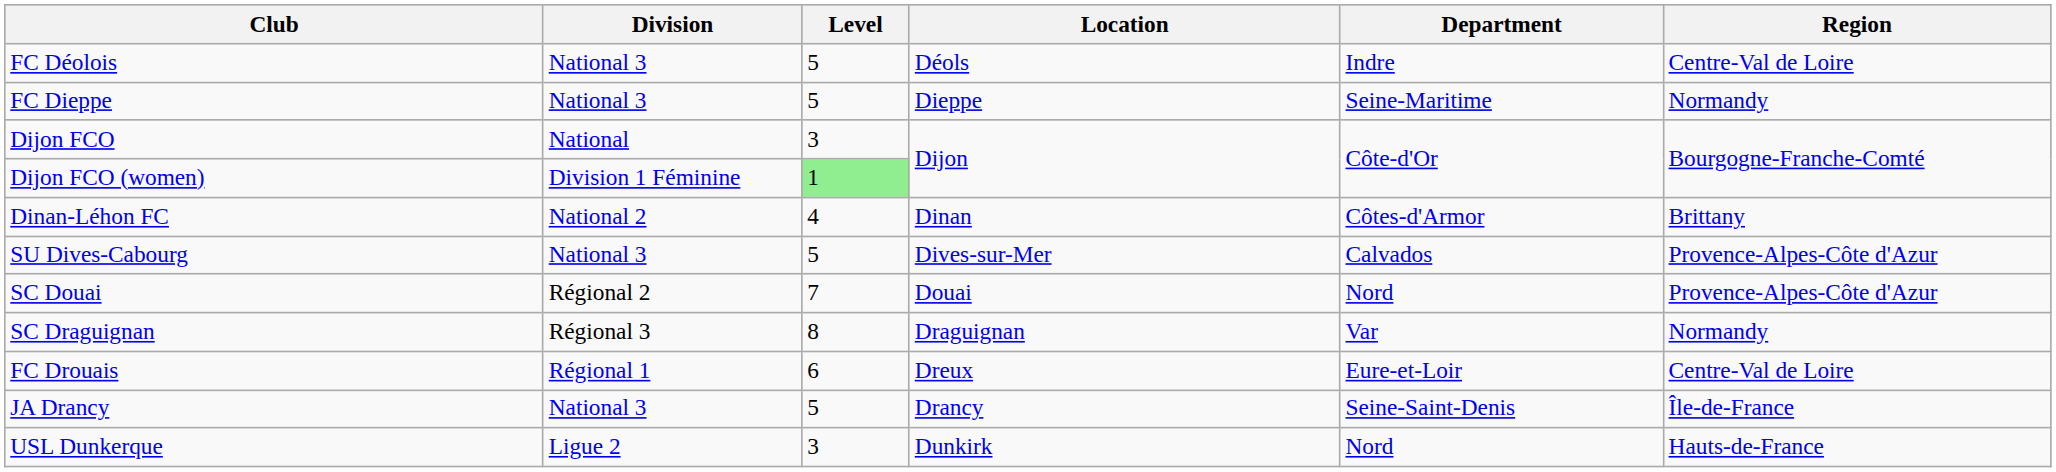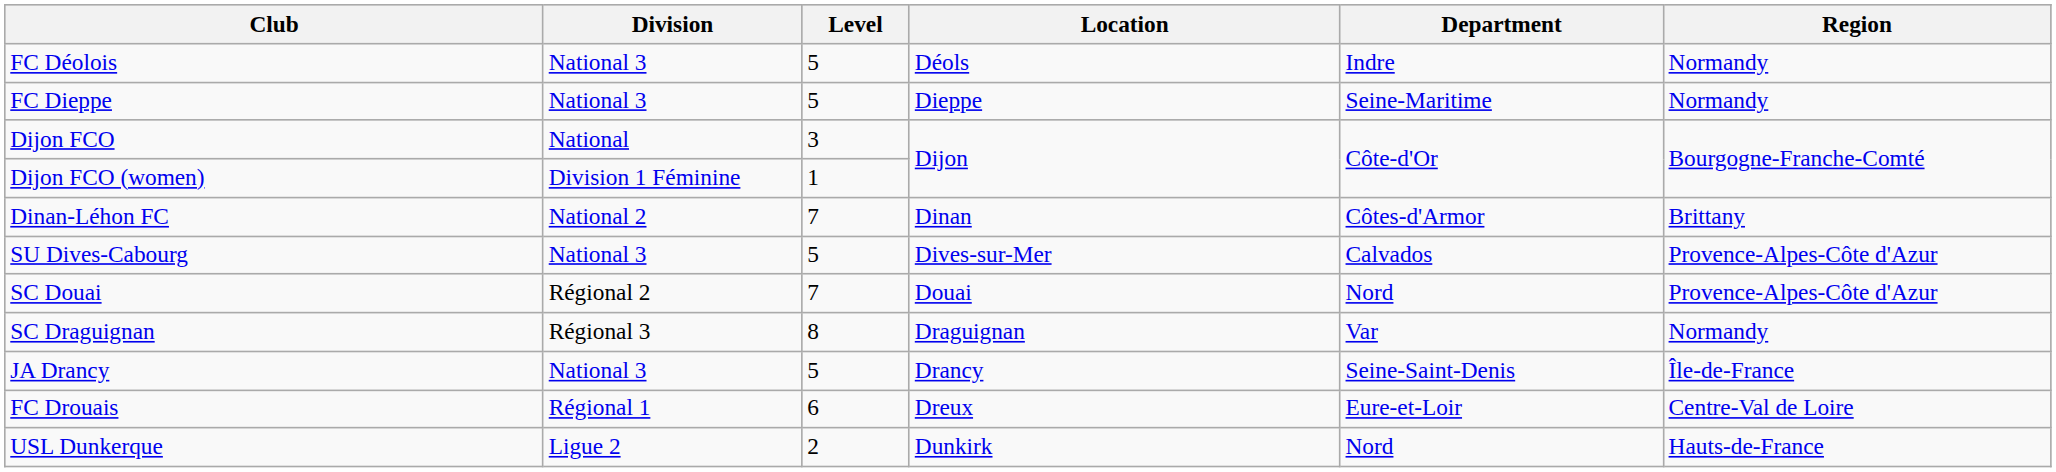FC Déolois | Region: Centre-Val de Loire -> Normandy
Dijon FCO (women) | Level: lightgreen background -> no background
Dinan-Léhon FC | Level: 4 -> 7
rows swapped: JA Drancy <-> FC Drouais
USL Dunkerque | Level: 3 -> 2
